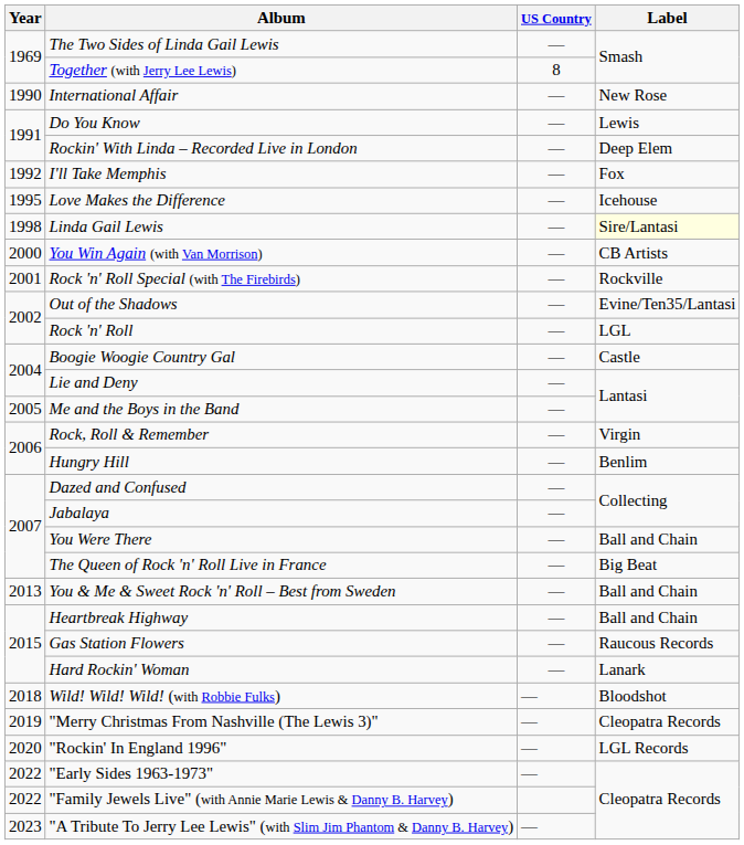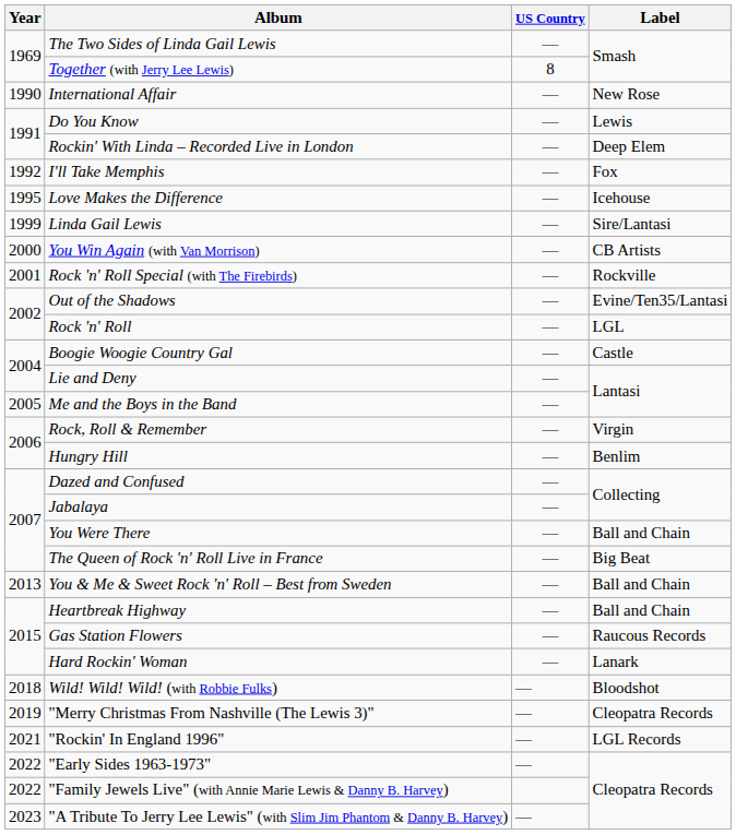Linda Gail Lewis | Year: 1998 -> 1999
Linda Gail Lewis | Label: lightyellow background -> no background
"Rockin' In England 1996" | Year: 2020 -> 2021
